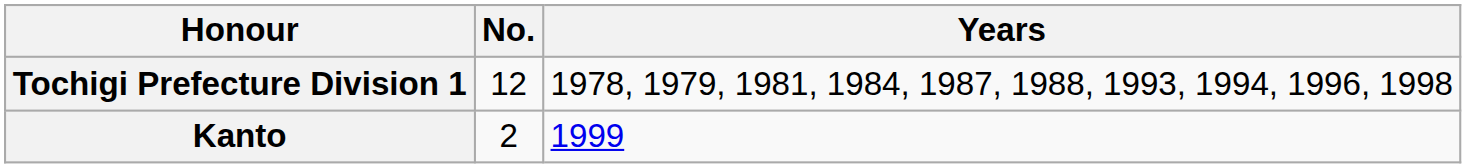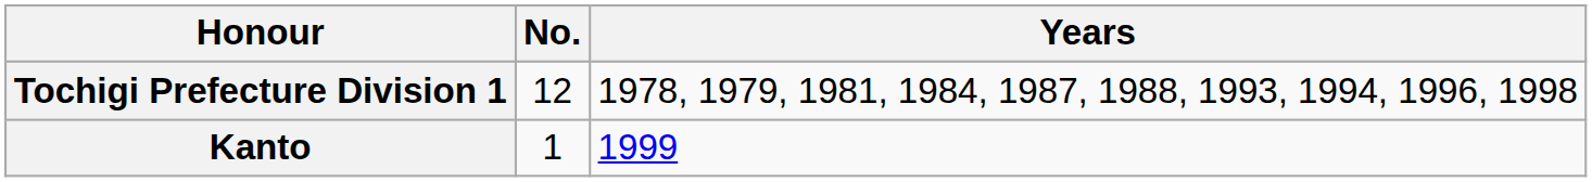Kanto | No.: 2 -> 1
